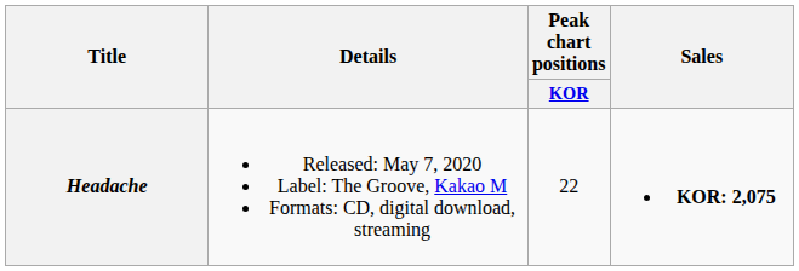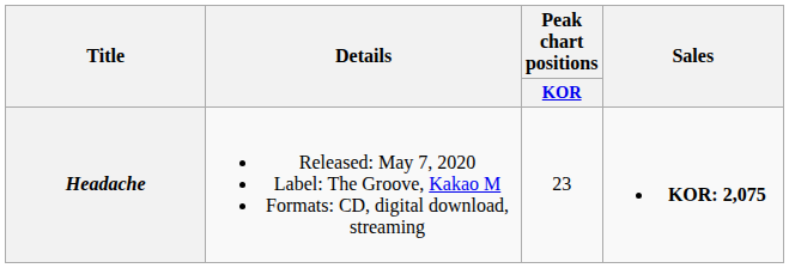Headache | Peak chart positions / KOR: 22 -> 23
